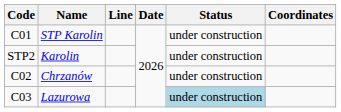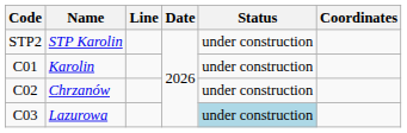STP Karolin | Code: C01 -> STP2
Karolin | Code: STP2 -> C01
